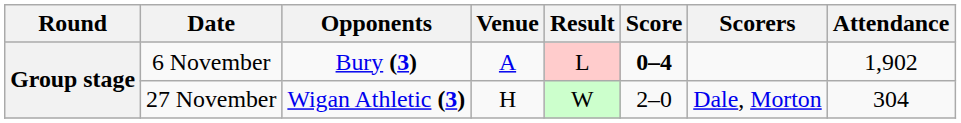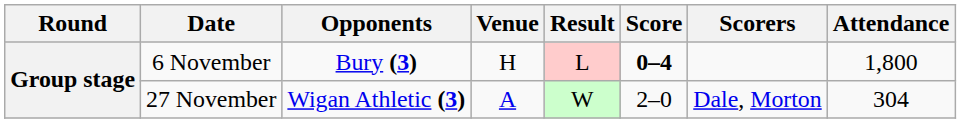6 November | Venue: A -> H
6 November | Attendance: 1,902 -> 1,800
27 November | Venue: H -> A
